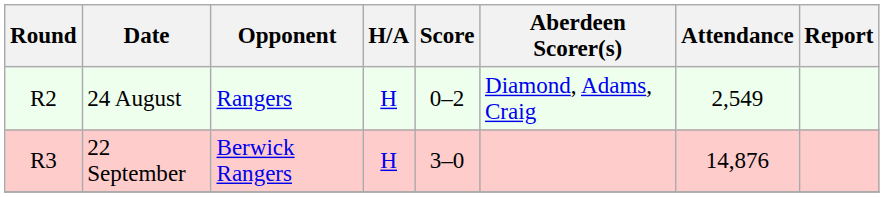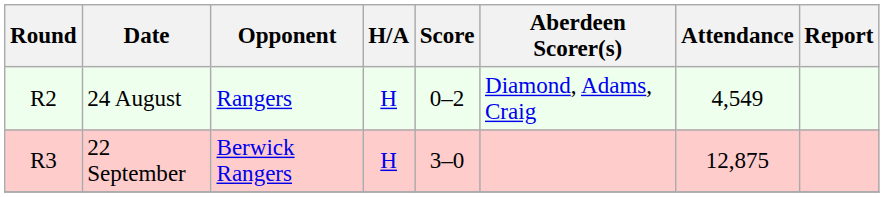24 August | Attendance: 2,549 -> 4,549
22 September | Attendance: 14,876 -> 12,875
